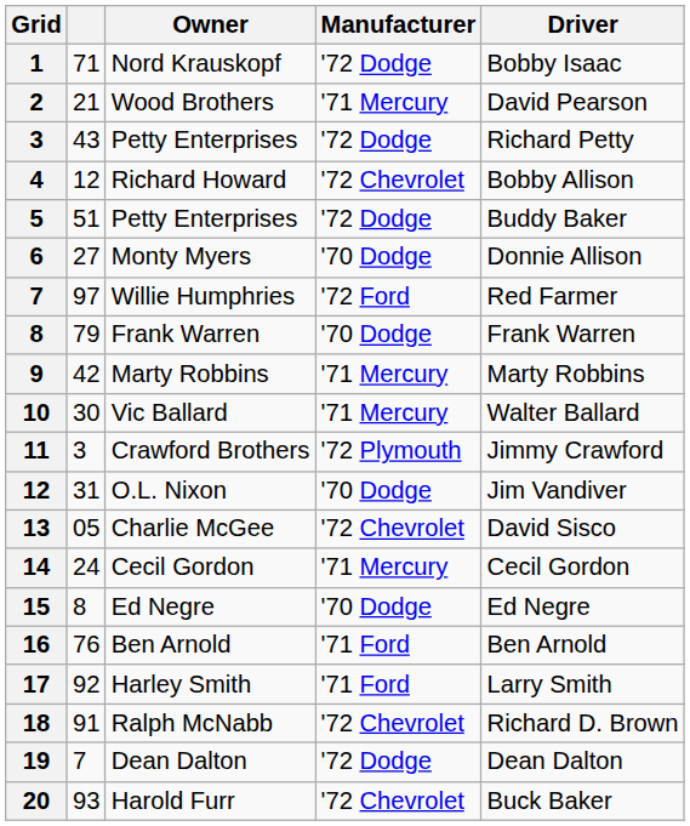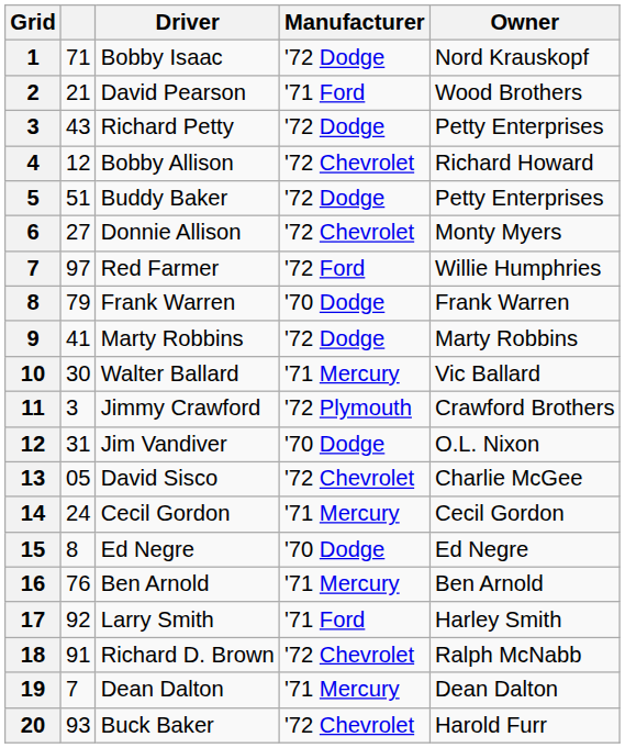columns swapped: Driver <-> Owner
2 | Manufacturer: '71 Mercury -> '71 Ford
6 | Manufacturer: '70 Dodge -> '72 Chevrolet
9 | column 2: 42 -> 41
9 | Manufacturer: '71 Mercury -> '72 Dodge
16 | Manufacturer: '71 Ford -> '71 Mercury
19 | Manufacturer: '72 Dodge -> '71 Mercury
